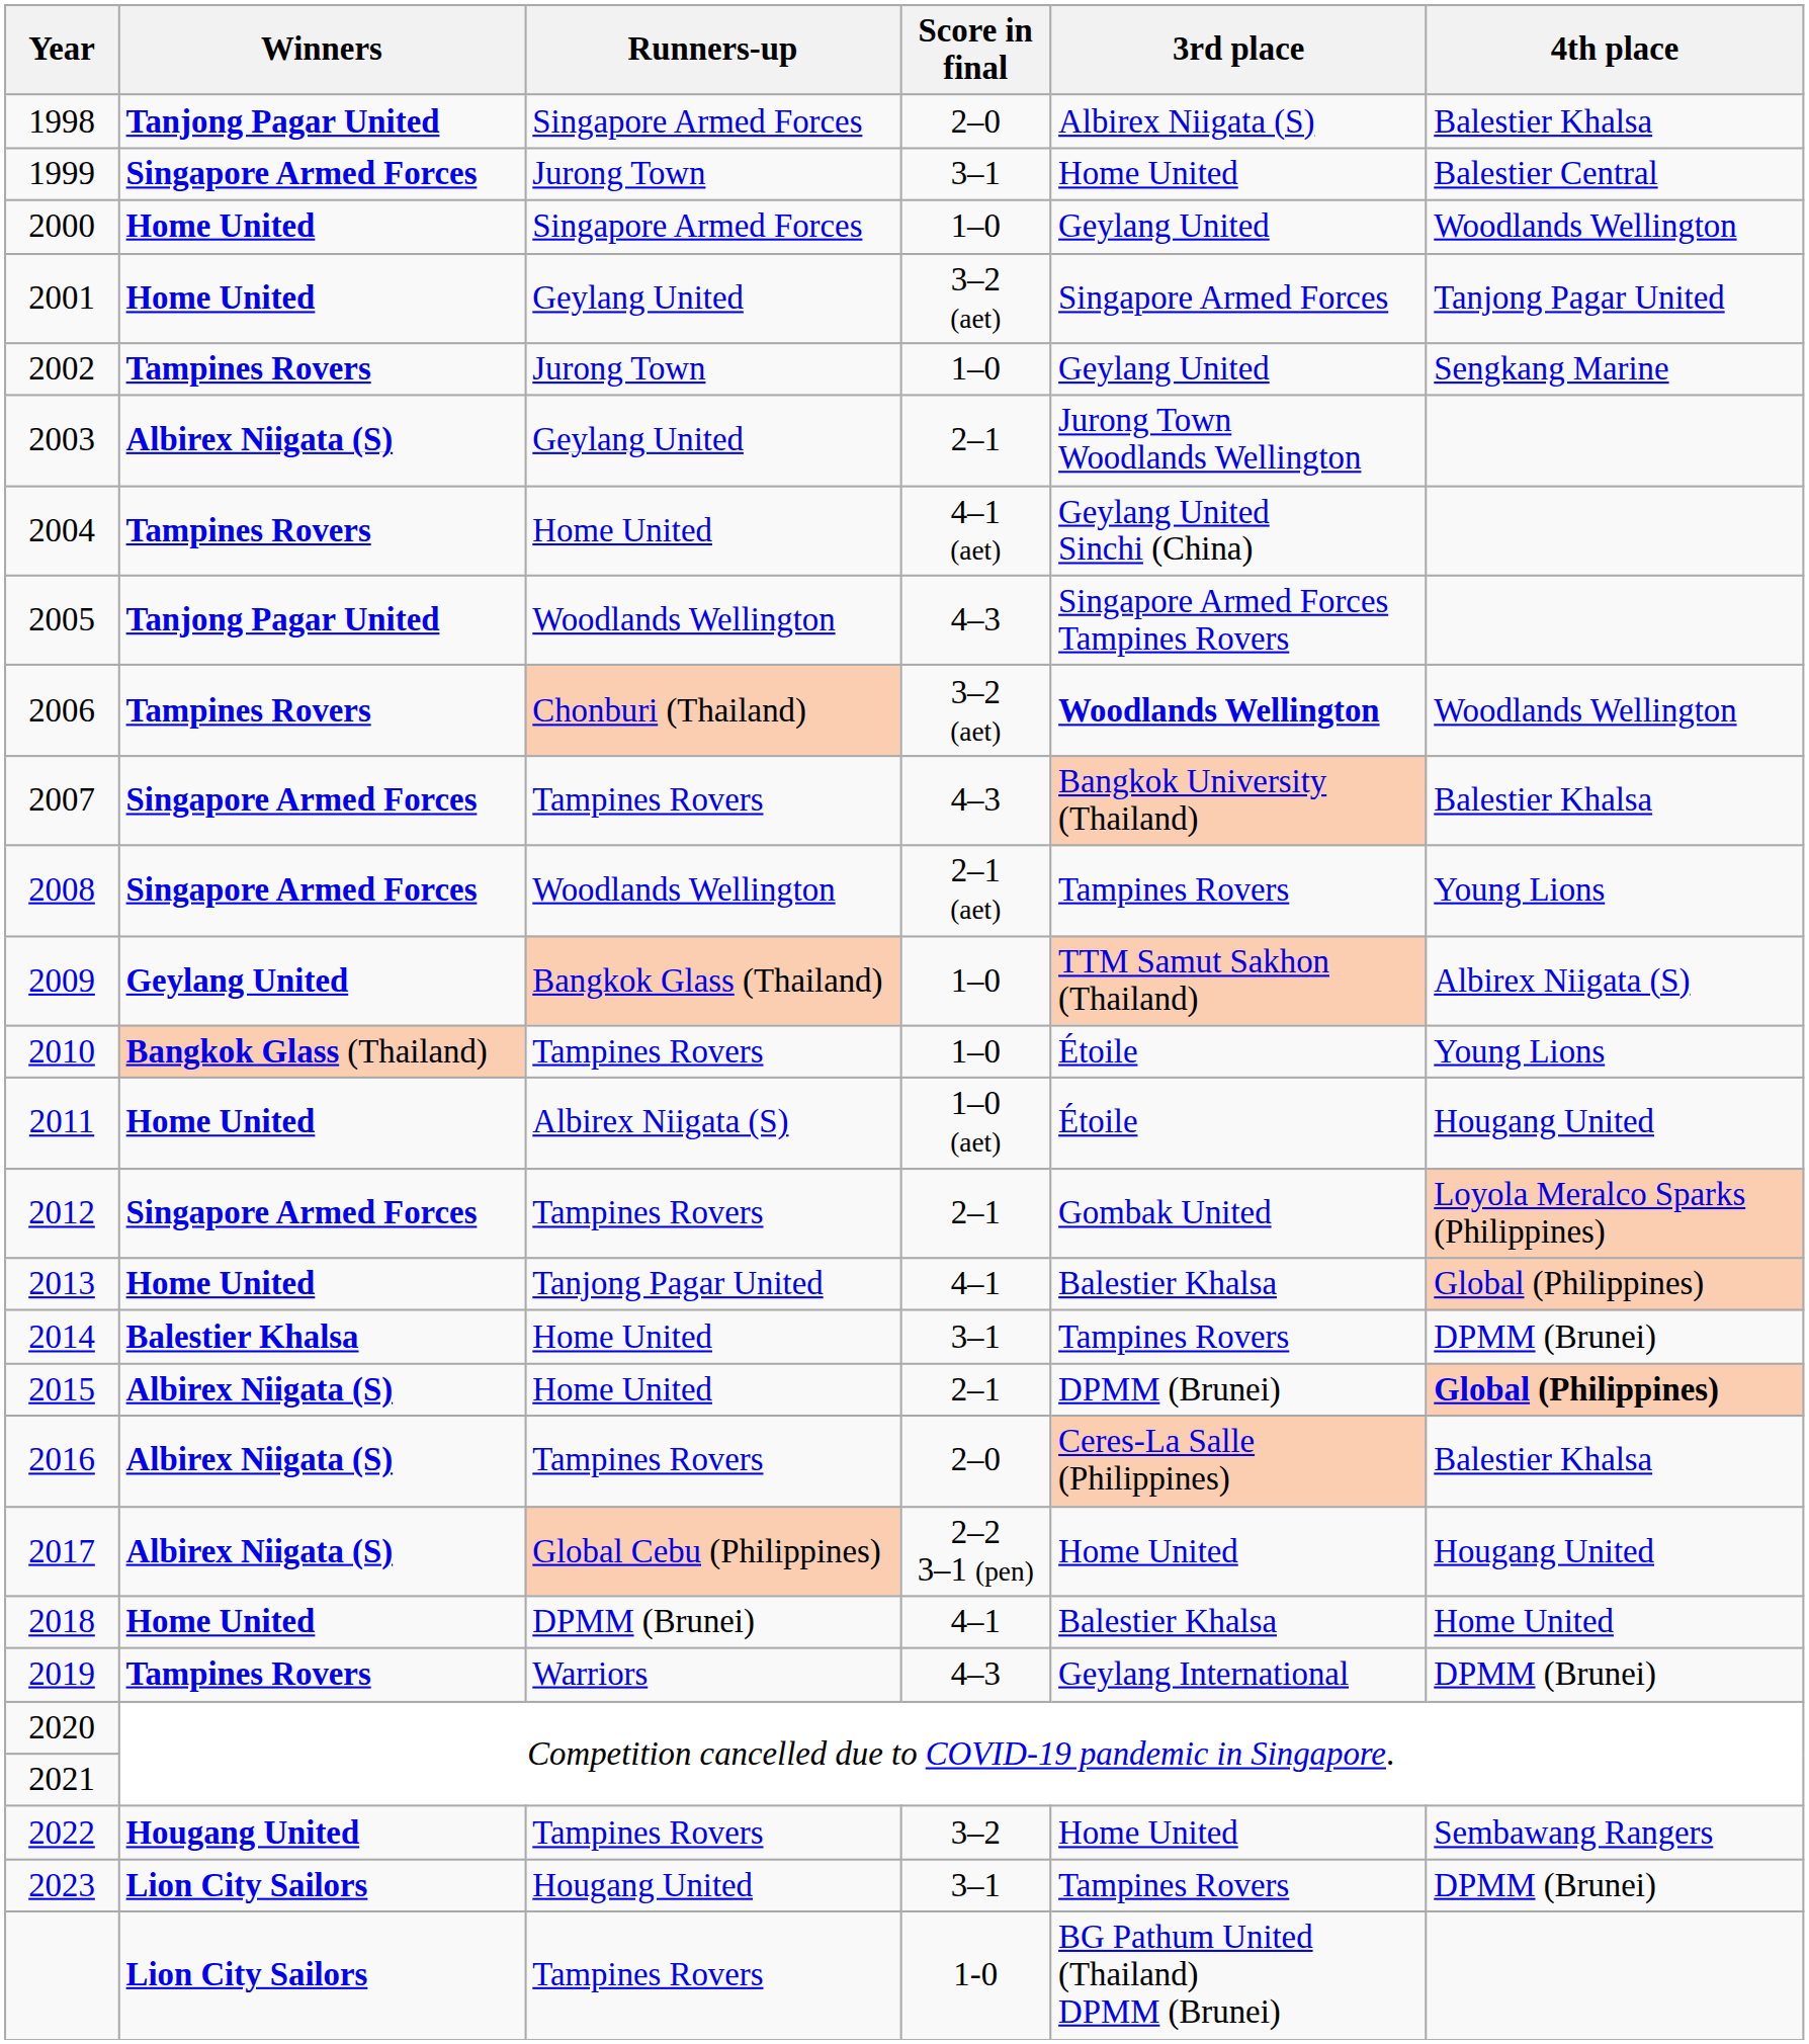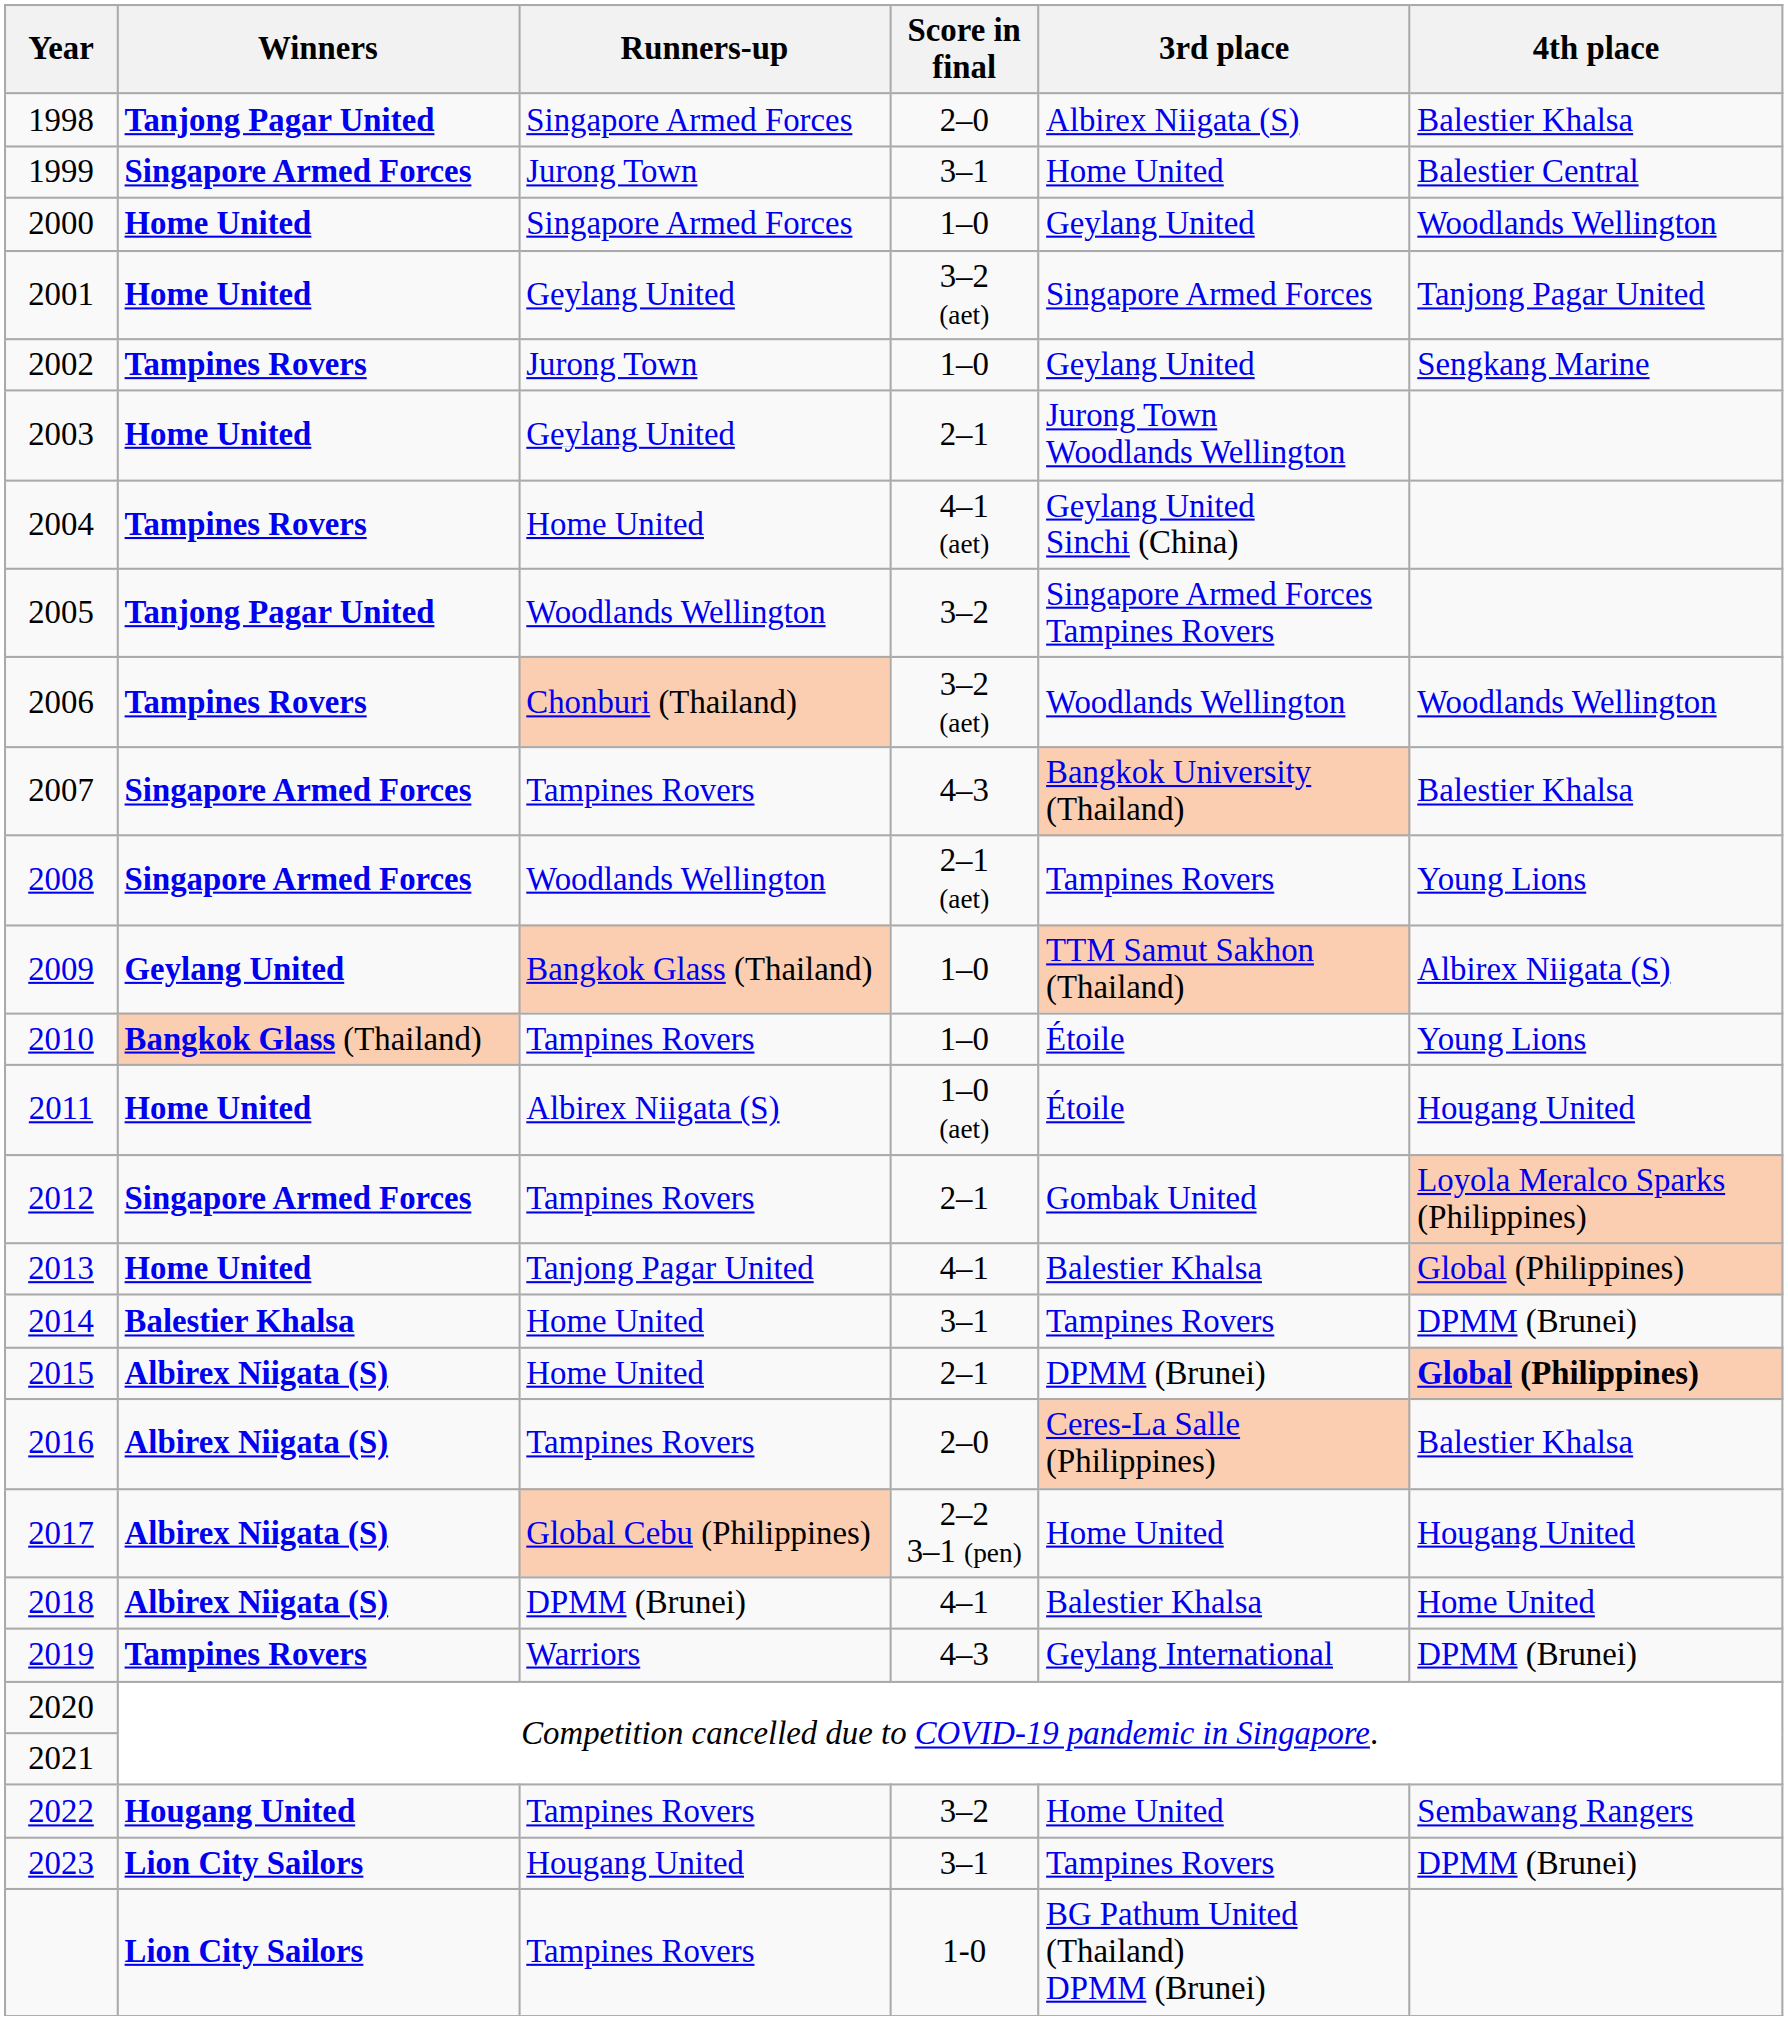2003 | Winners: Albirex Niigata (S) -> Home United
2005 | Score in final: 4–3 -> 3–2
2006 | 3rd place: bold -> normal
2018 | Winners: Home United -> Albirex Niigata (S)
